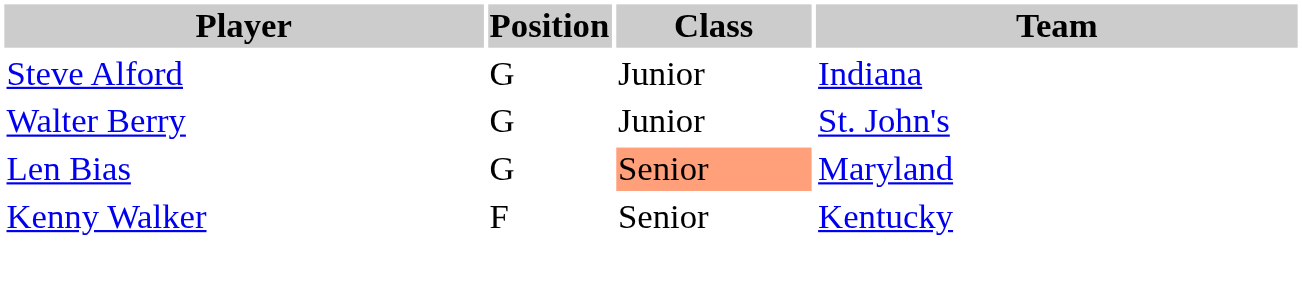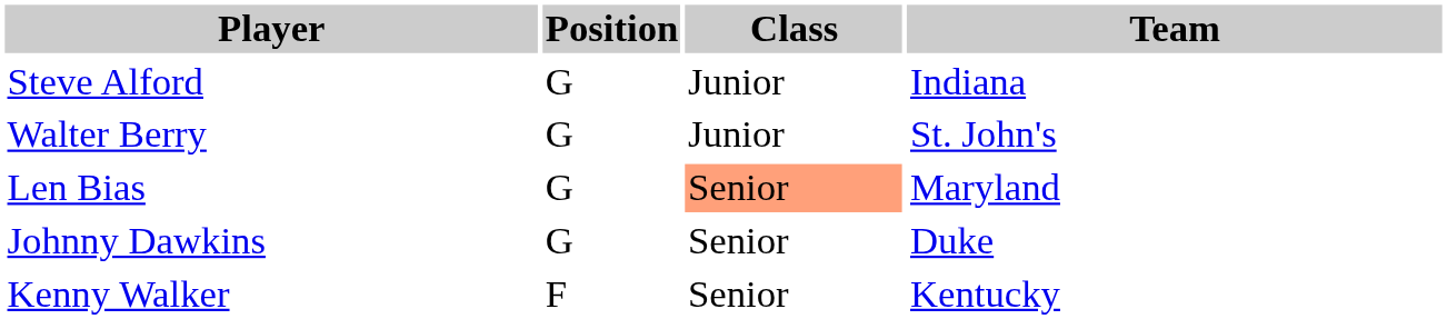+ row: Johnny Dawkins | G | Senior | Duke
